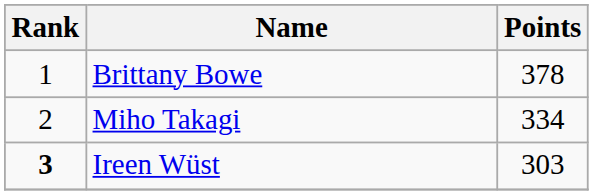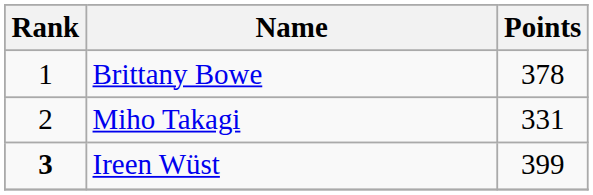Miho Takagi | Points: 334 -> 331
Ireen Wüst | Points: 303 -> 399
